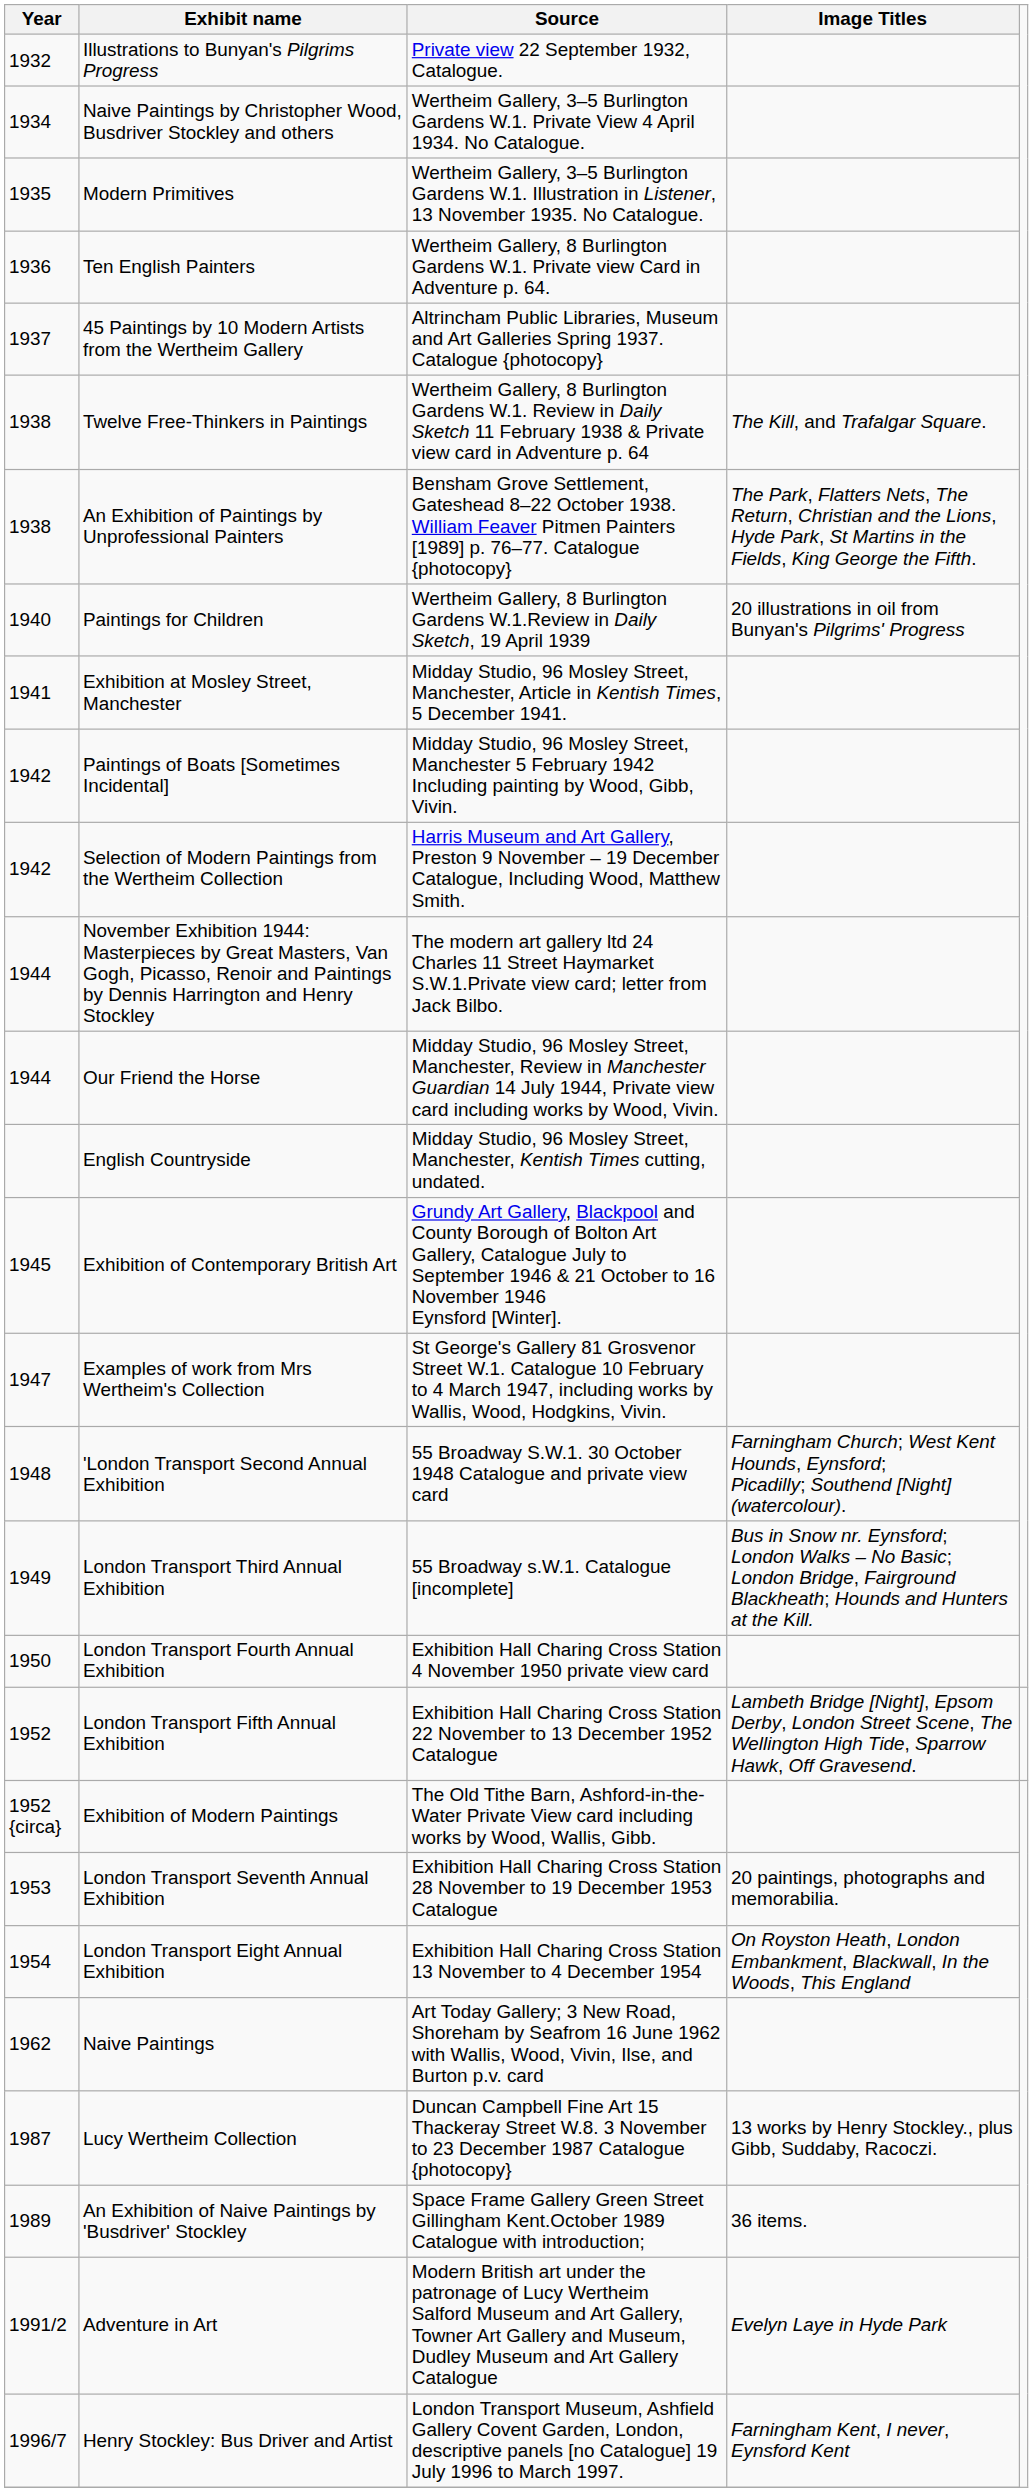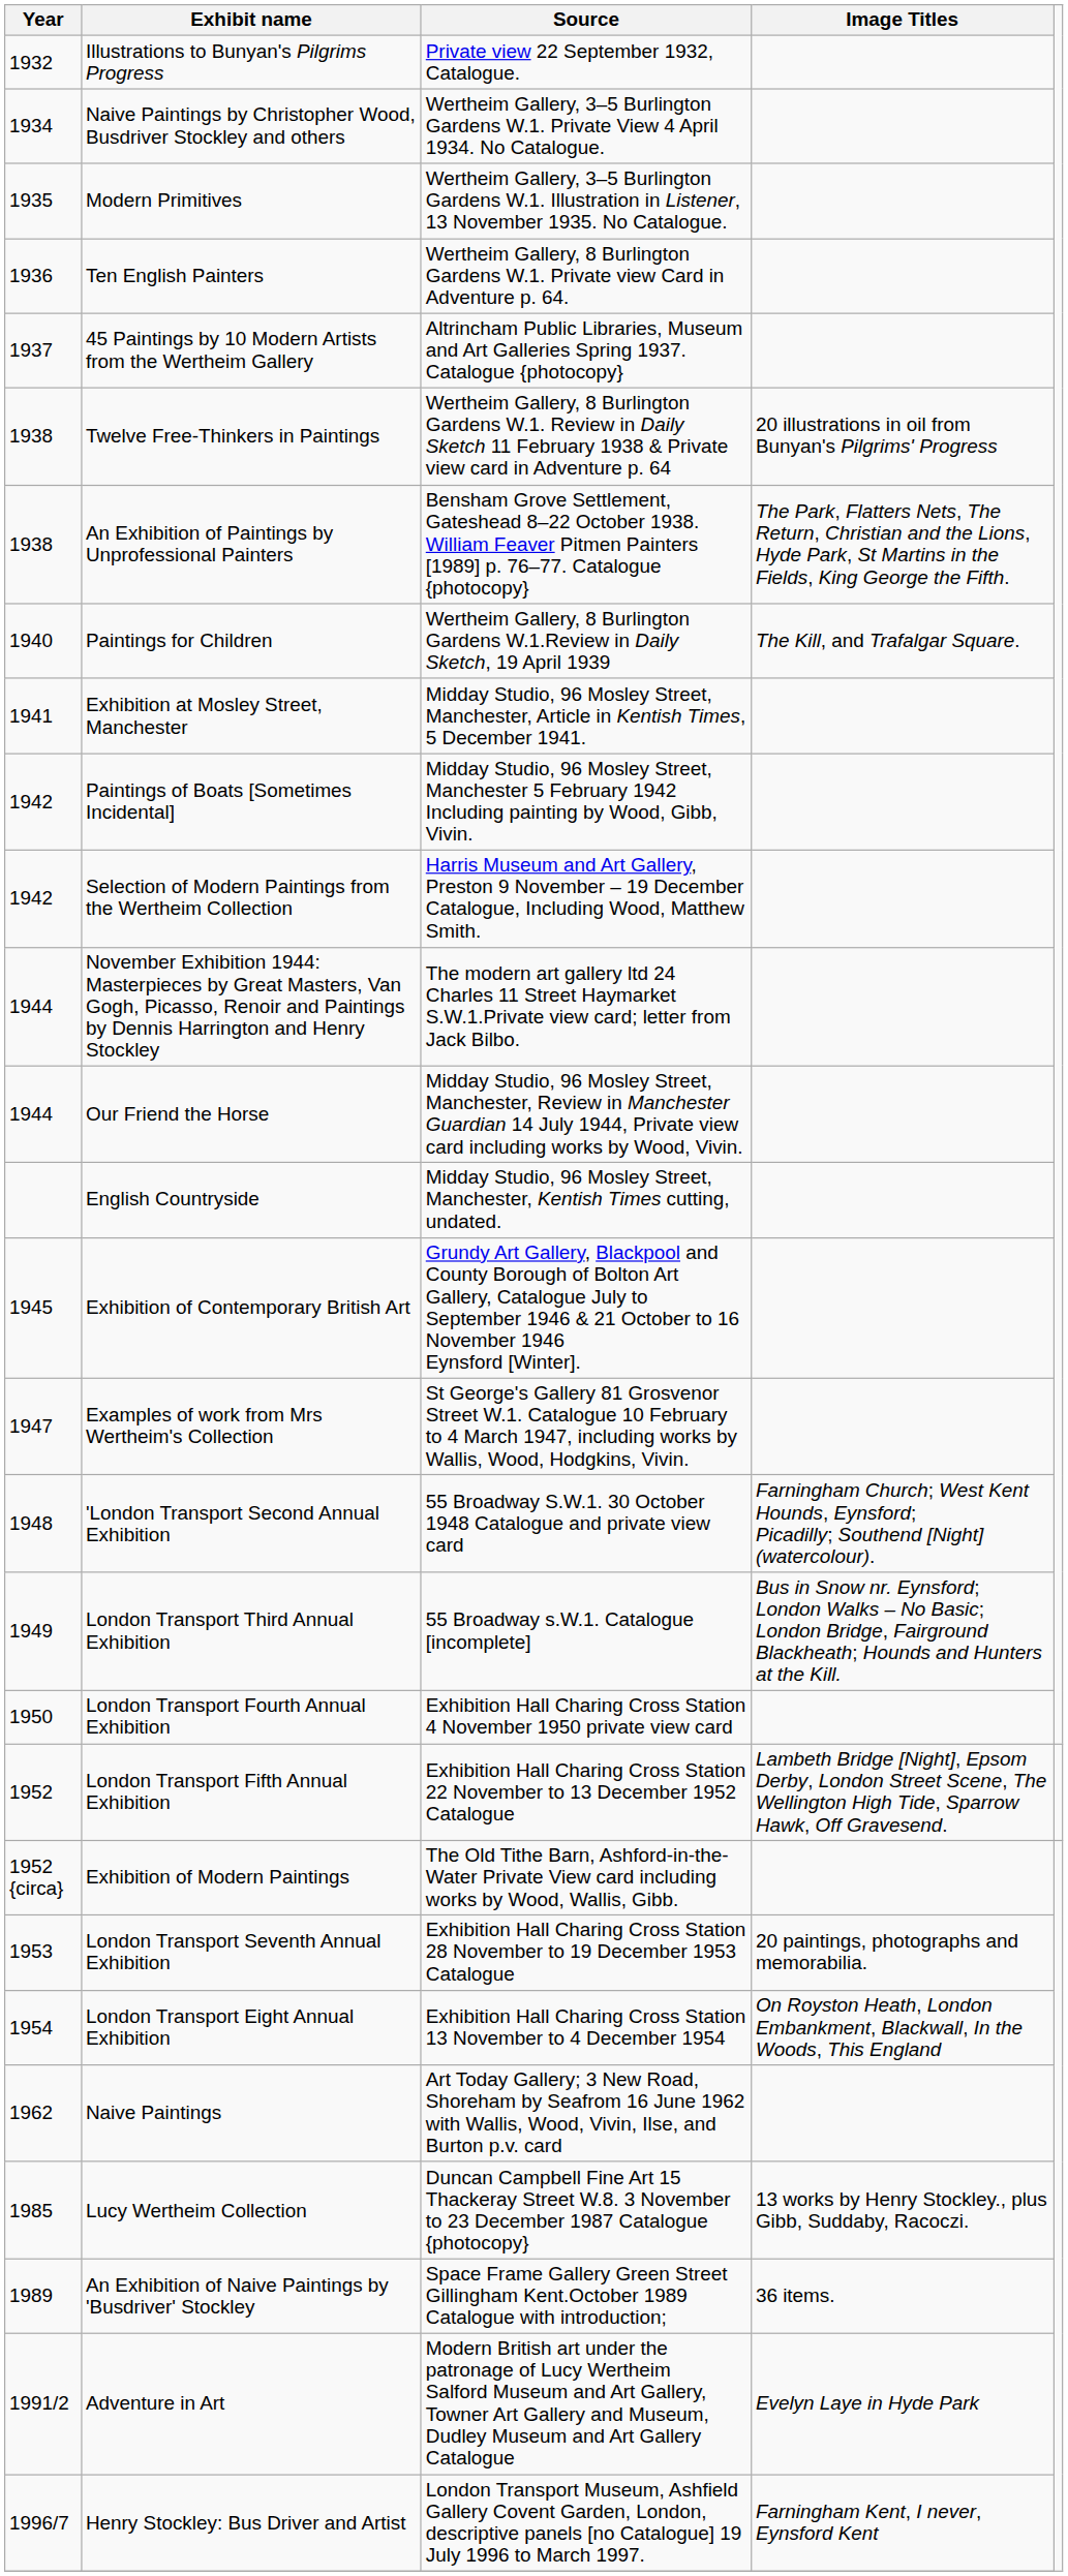Twelve Free-Thinkers in Paintings | Image Titles: The Kill, and Trafalgar Square. -> 20 illustrations in oil from Bunyan's Pilgrims' Progress
Paintings for Children | Image Titles: 20 illustrations in oil from Bunyan's Pilgrims' Progress -> The Kill, and Trafalgar Square.
Lucy Wertheim Collection | Year: 1987 -> 1985
